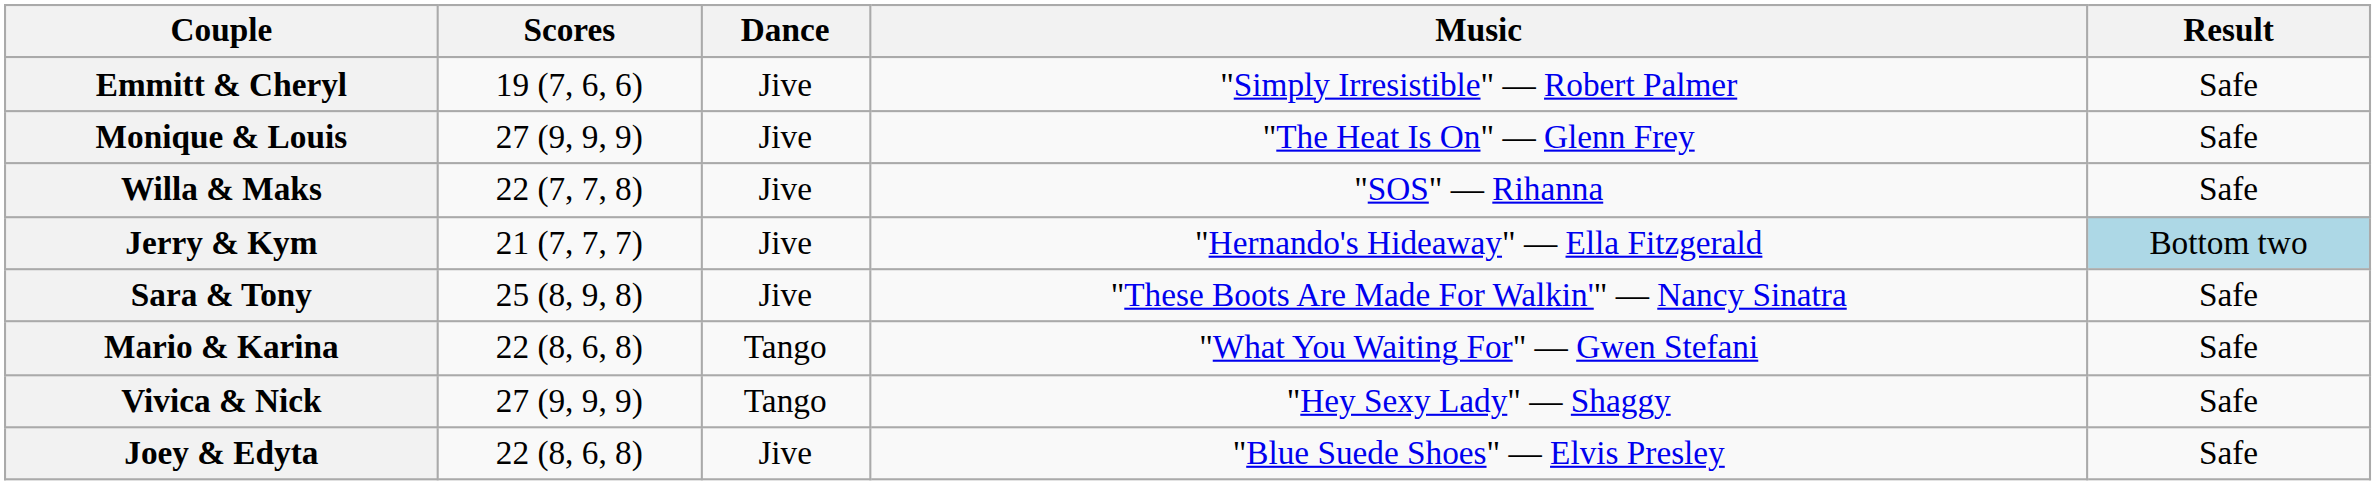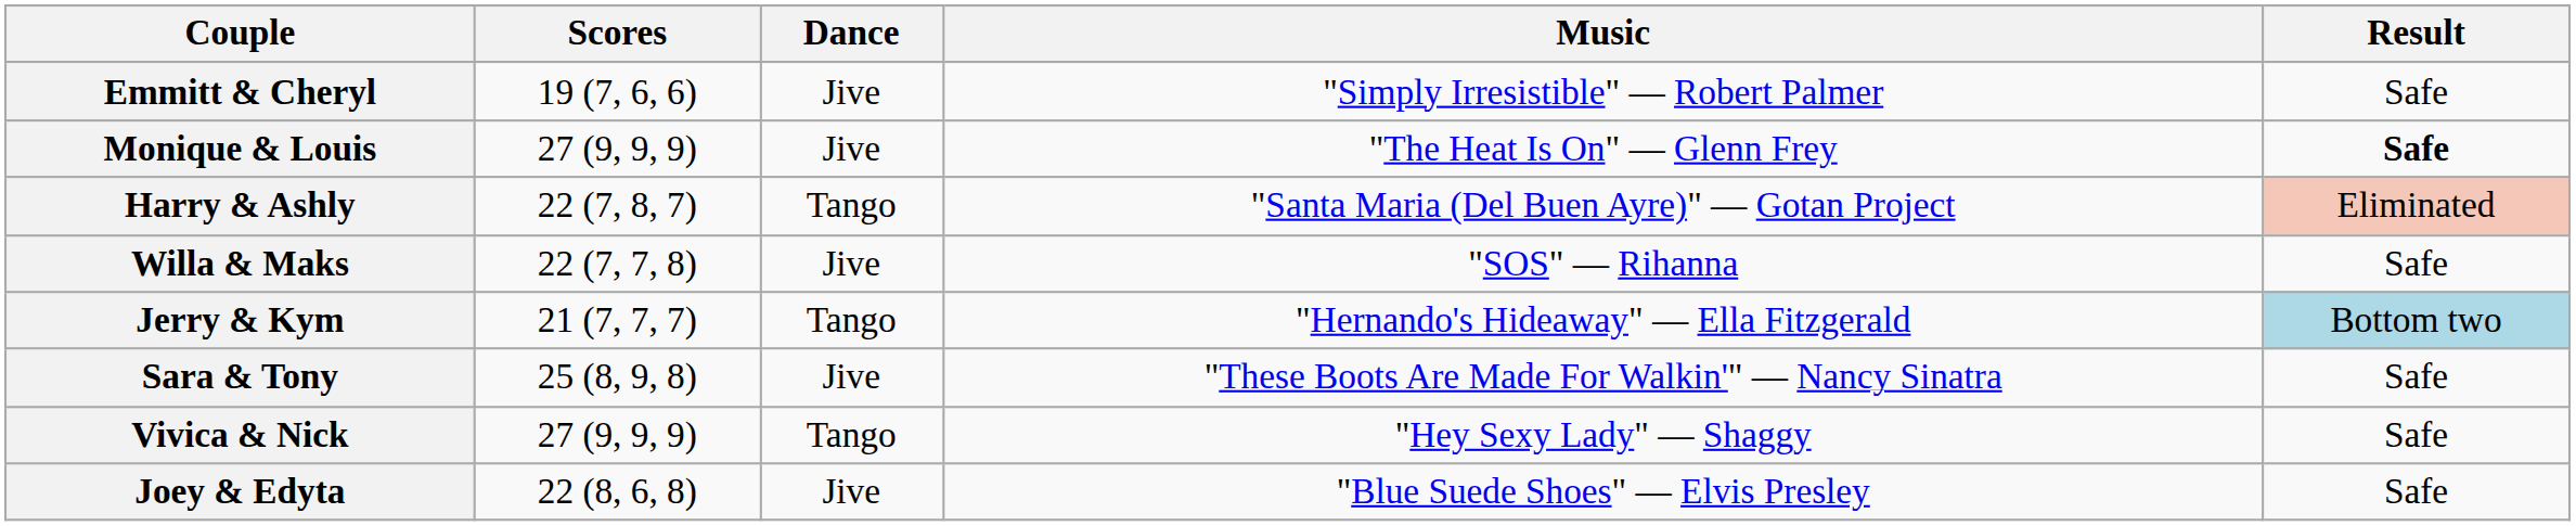Monique & Louis | Result: normal -> bold
+ row: Harry & Ashly | 22 (7, 8, 7) | Tango | "Santa Maria (Del Buen Ayre)" — Gotan Project | Eliminated
Jerry & Kym | Dance: Jive -> Tango
- row: Mario & Karina | 22 (8, 6, 8) | Tango | "What You Waiting For" — Gwen Stefani | Safe
